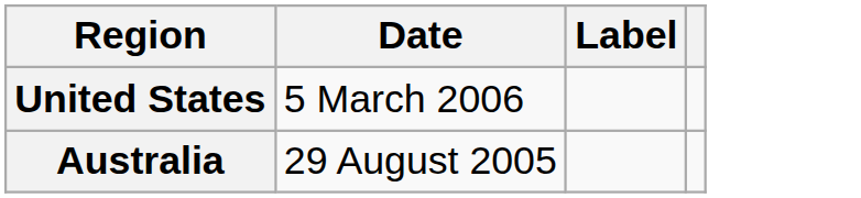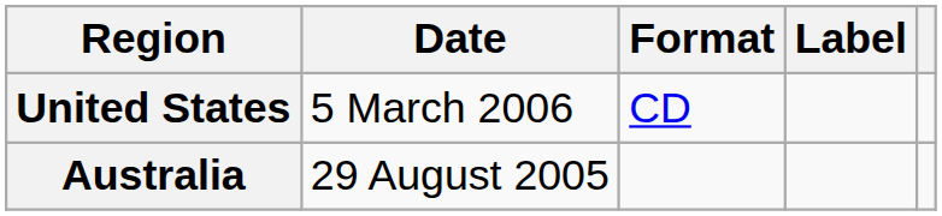+ column: Format | CD
